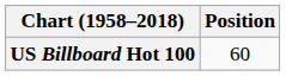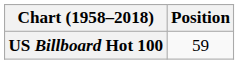US Billboard Hot 100 | Position: 60 -> 59
